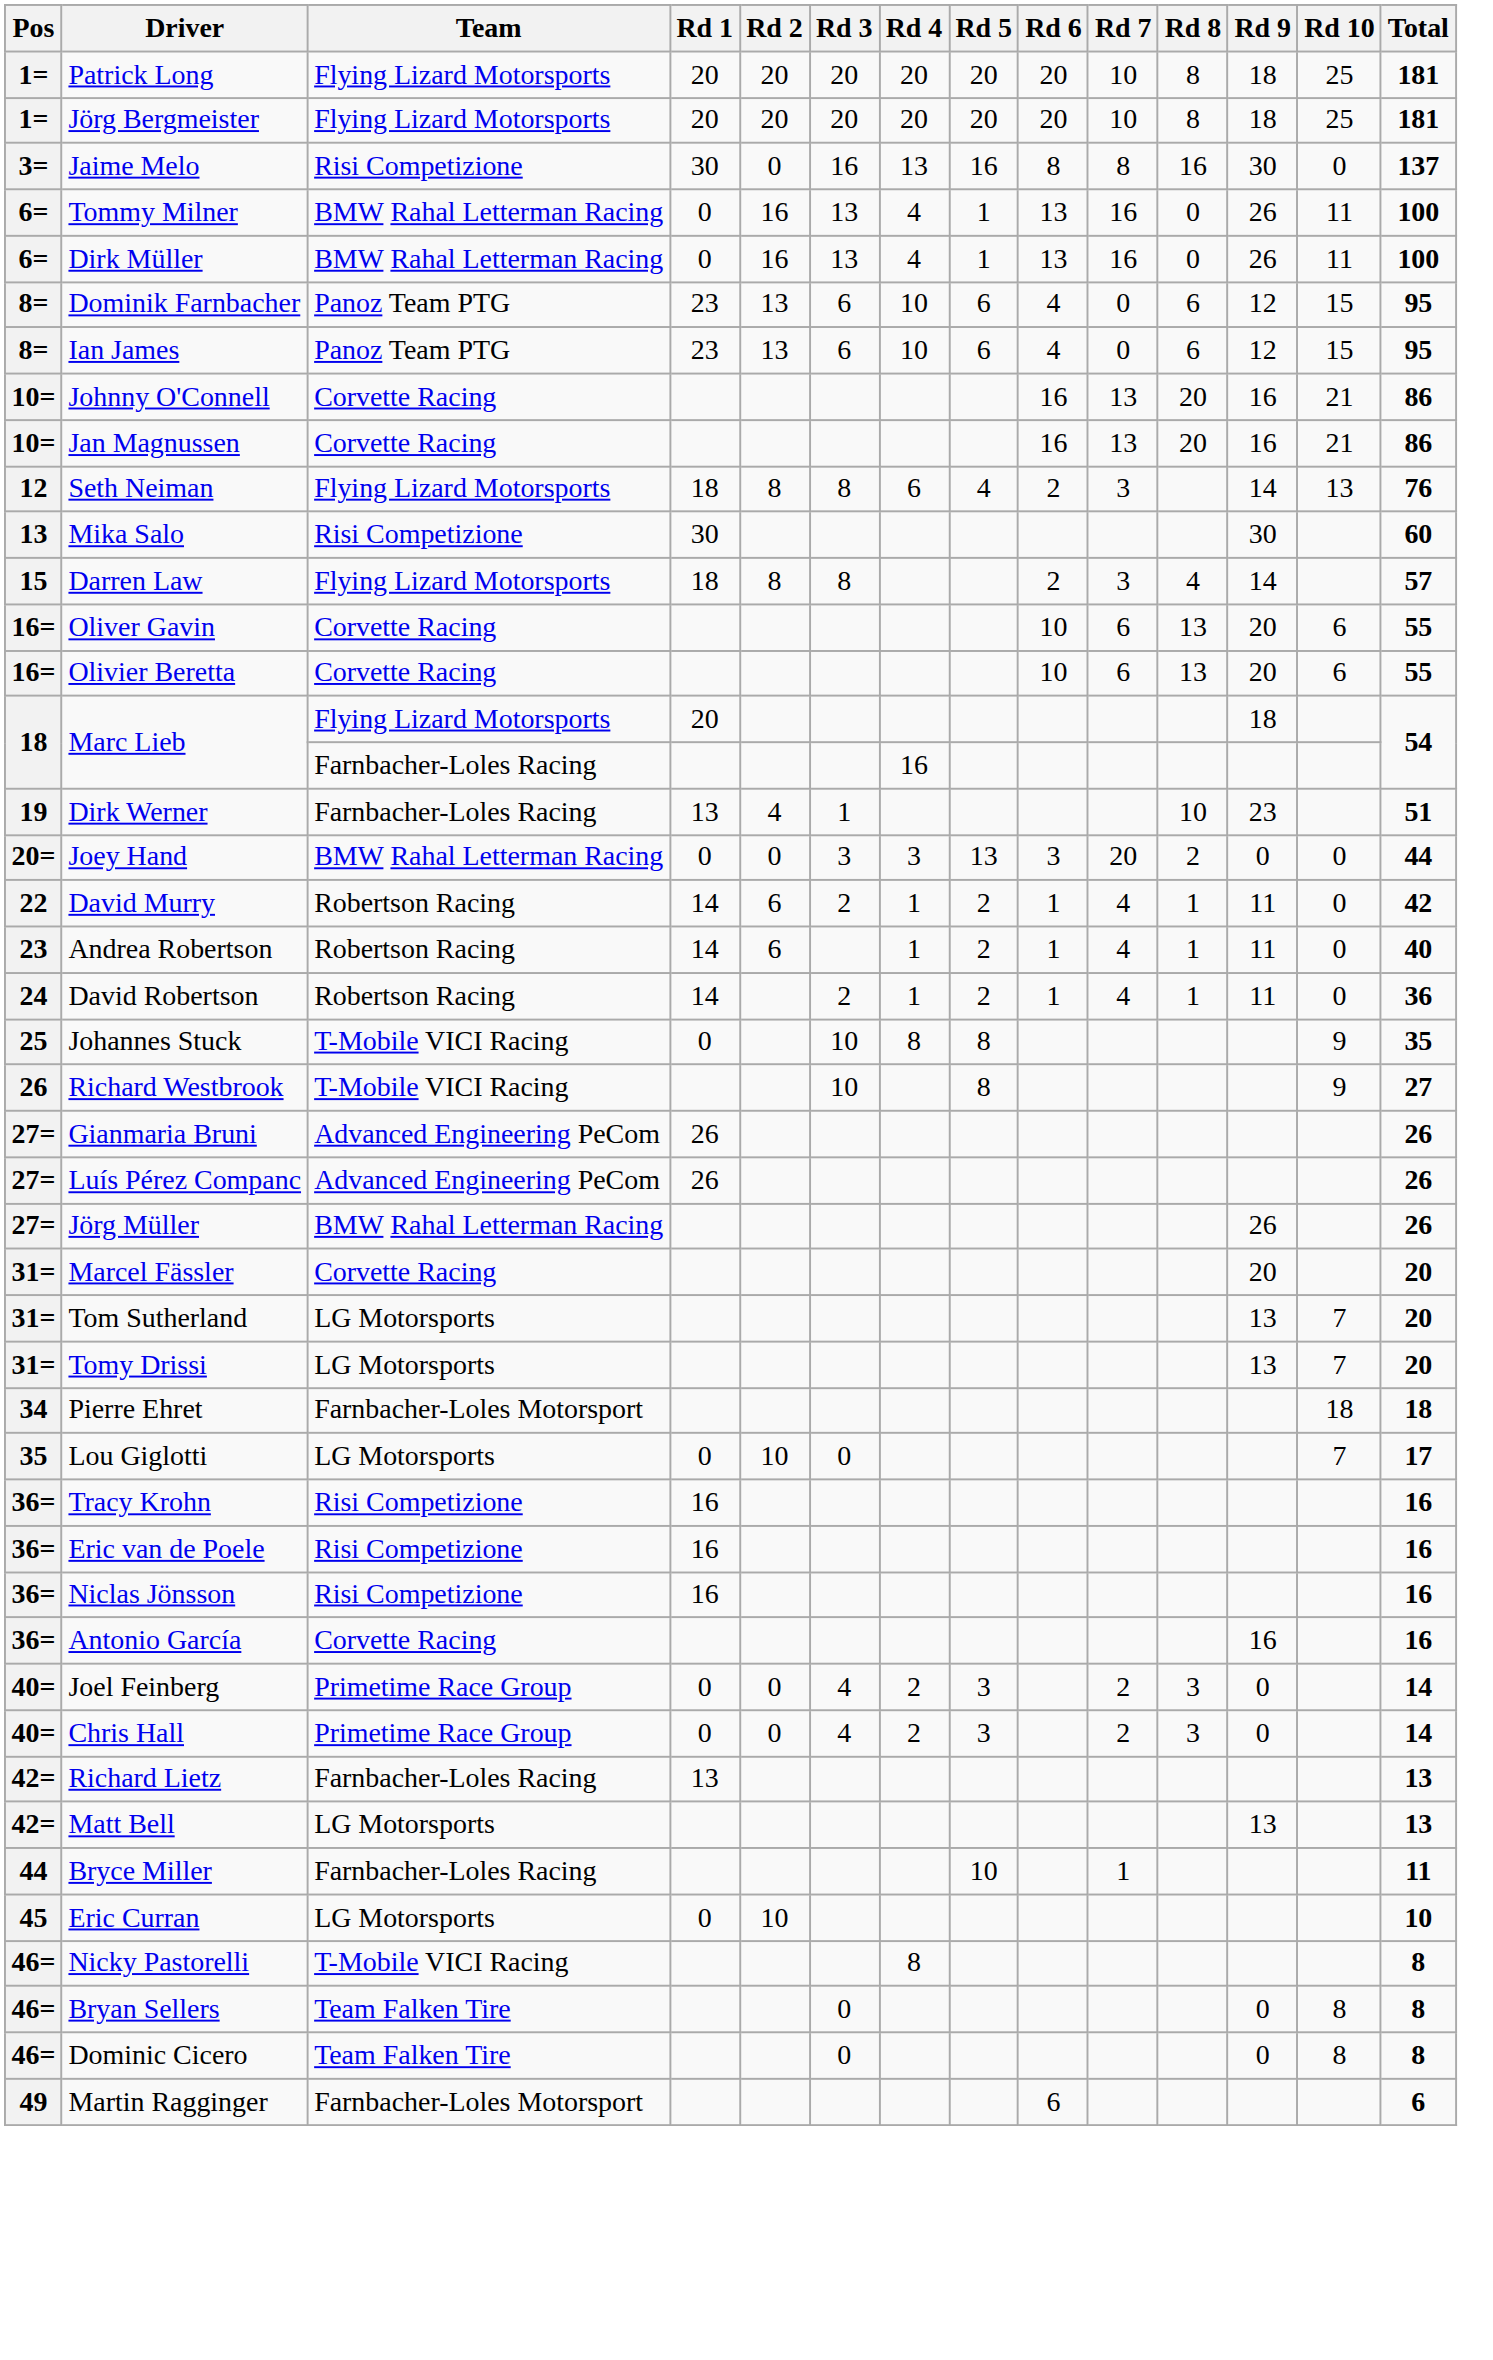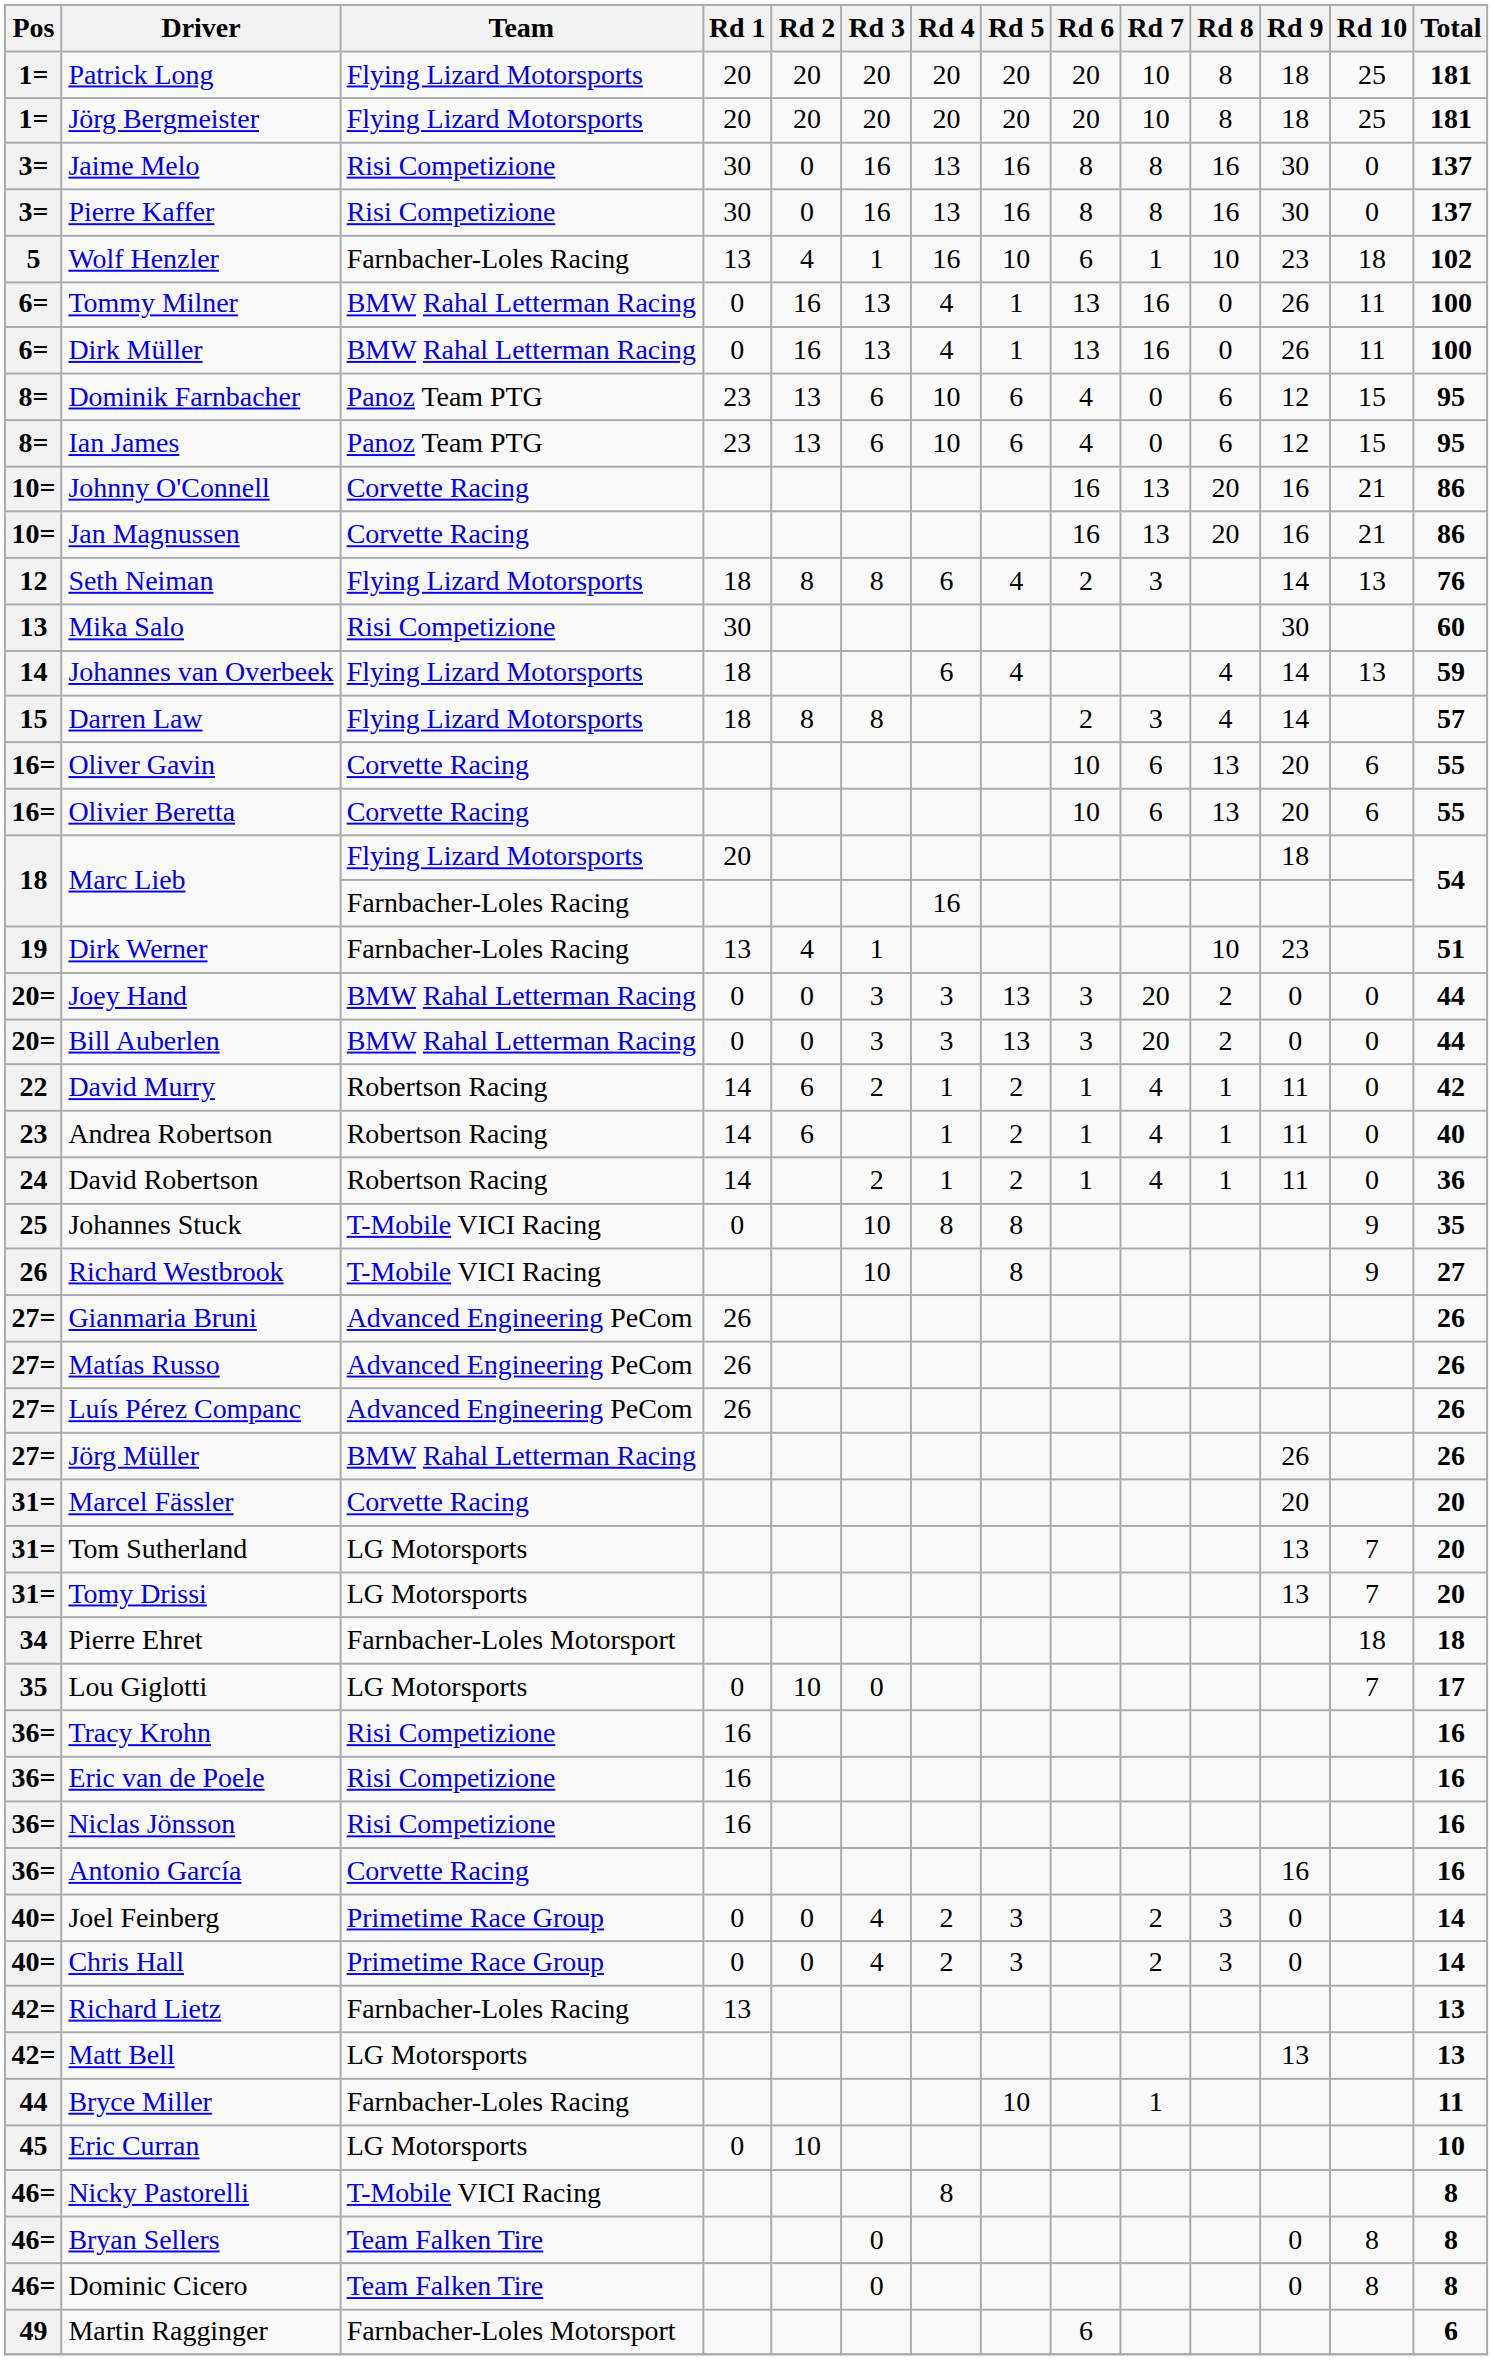+ row: 3= | Pierre Kaffer | Risi Competizione | 30 | 0 | 16 | 13 | 16 | 8 | 8 | 16 | 30 | 0 | 137
+ row: 5 | Wolf Henzler | Farnbacher-Loles Racing | 13 | 4 | 1 | 16 | 10 | 6 | 1 | 10 | 23 | 18 | 102
+ row: 14 | Johannes van Overbeek | Flying Lizard Motorsports | 18 | 6 | 4 | 4 | 14 | 13 | 59
+ row: 20= | Bill Auberlen | BMW Rahal Letterman Racing | 0 | 0 | 3 | 3 | 13 | 3 | 20 | 2 | 0 | 0 | 44
+ row: 27= | Matías Russo | Advanced Engineering PeCom | 26 | 26
